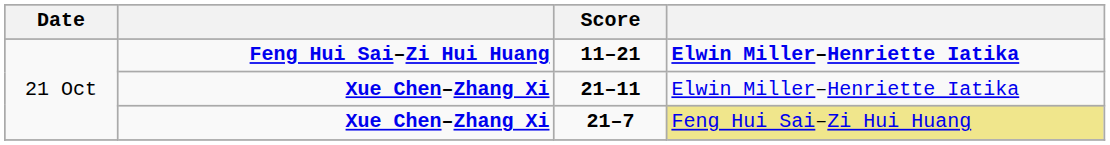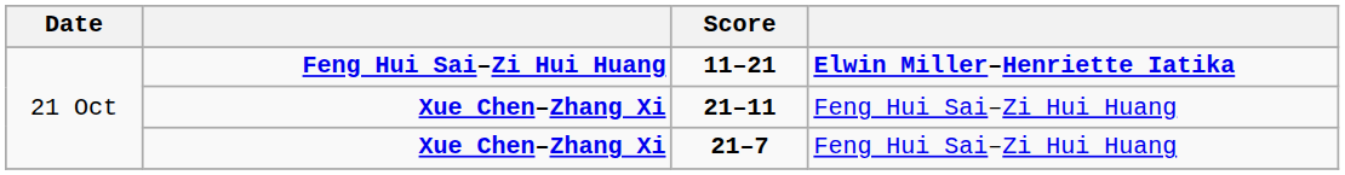21–11 | column 4: Elwin Miller–Henriette Iatika -> Feng Hui Sai–Zi Hui Huang
21–7 | column 4: khaki background -> no background
